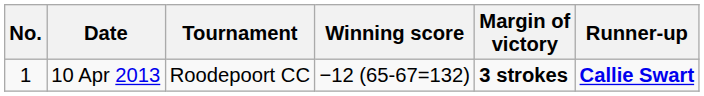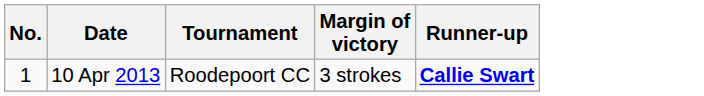- column: Winning score | −12 (65-67=132)
10 Apr 2013 | Margin of victory: bold -> normal
